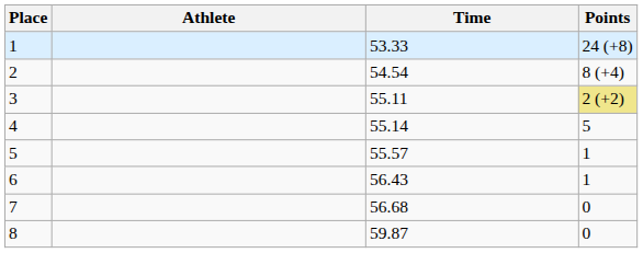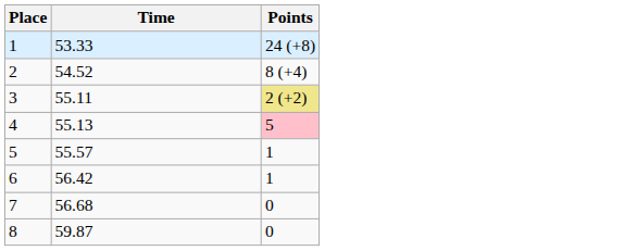- column: Athlete
2 | Time: 54.54 -> 54.52
4 | Time: 55.14 -> 55.13
4 | Points: no background -> pink background
6 | Time: 56.43 -> 56.42
